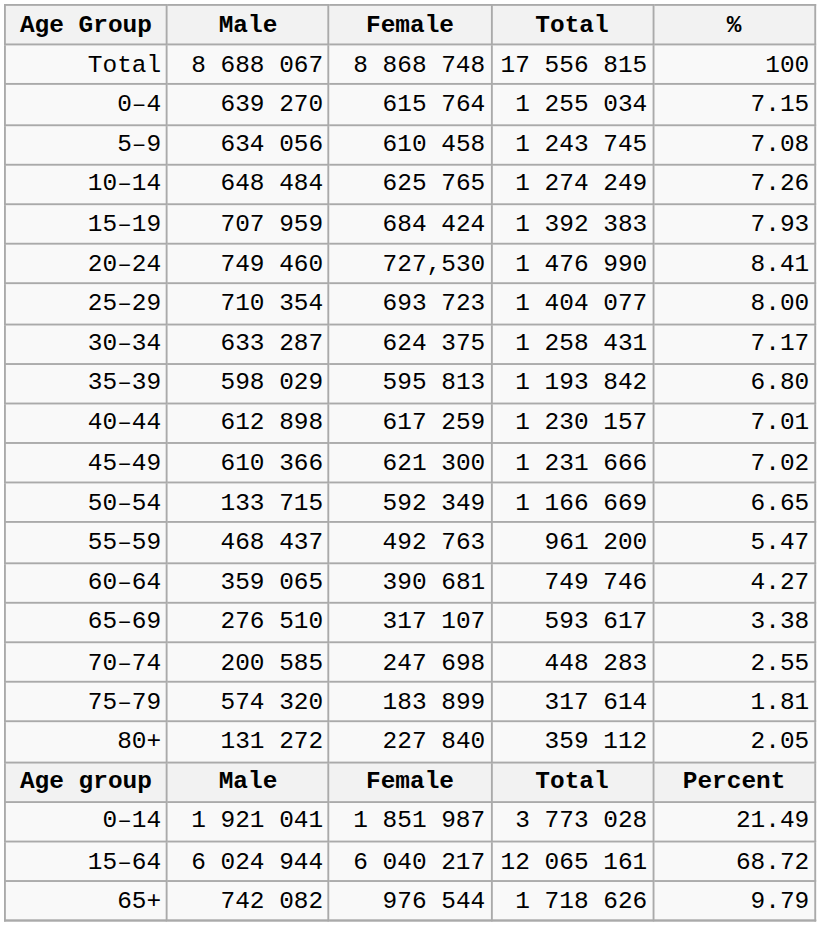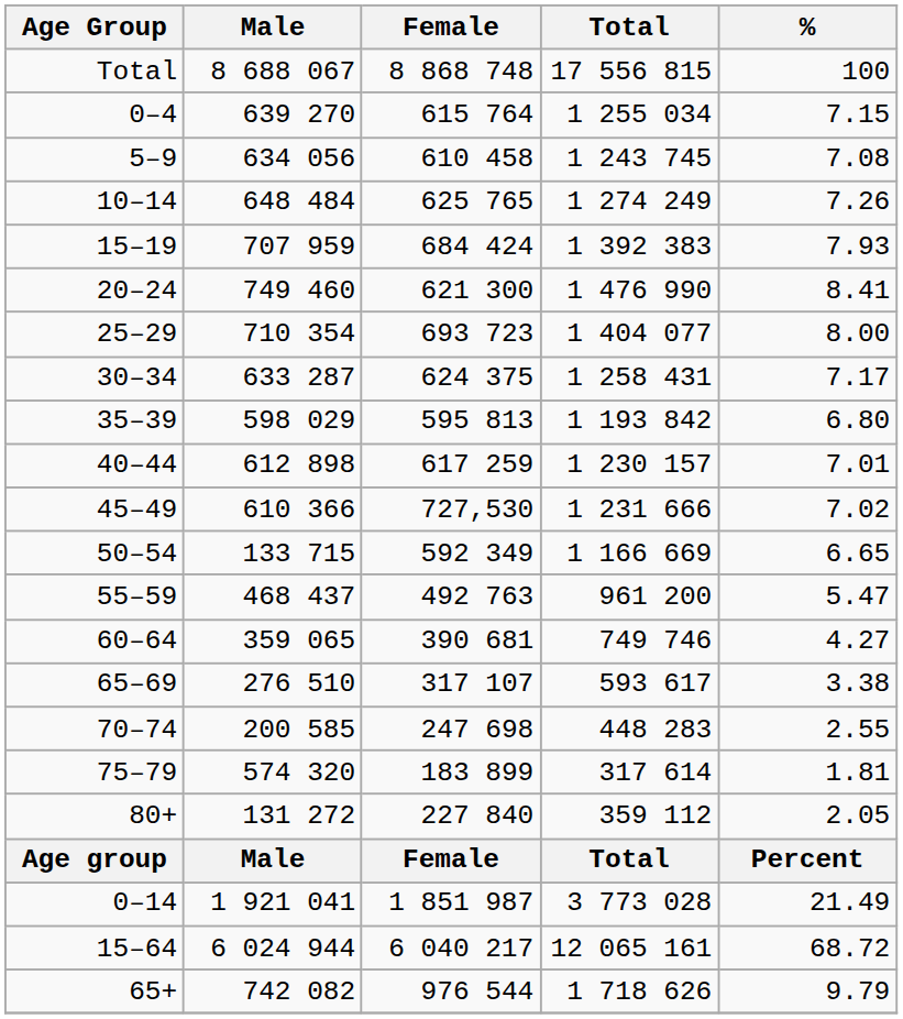20–24 | Female: 727,530 -> 621 300
45–49 | Female: 621 300 -> 727,530
